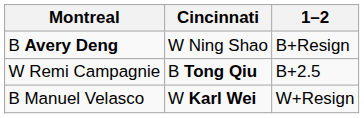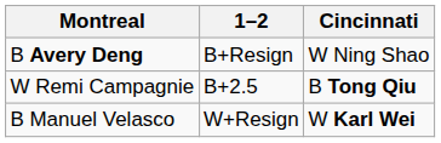columns swapped: 1–2 <-> Cincinnati
